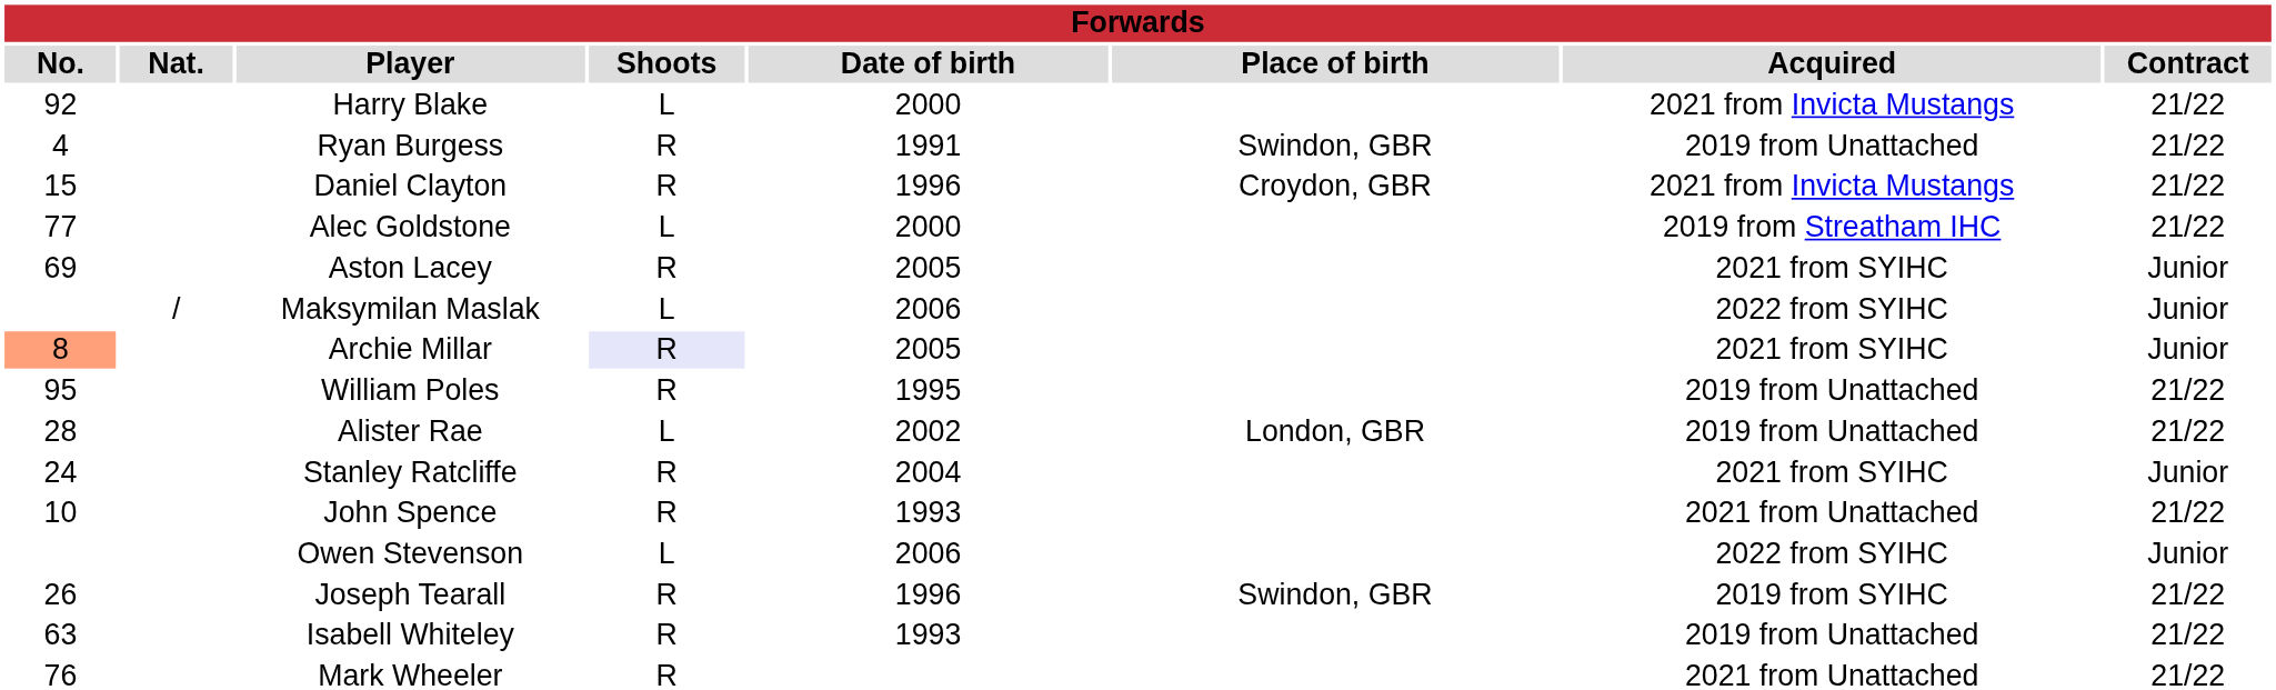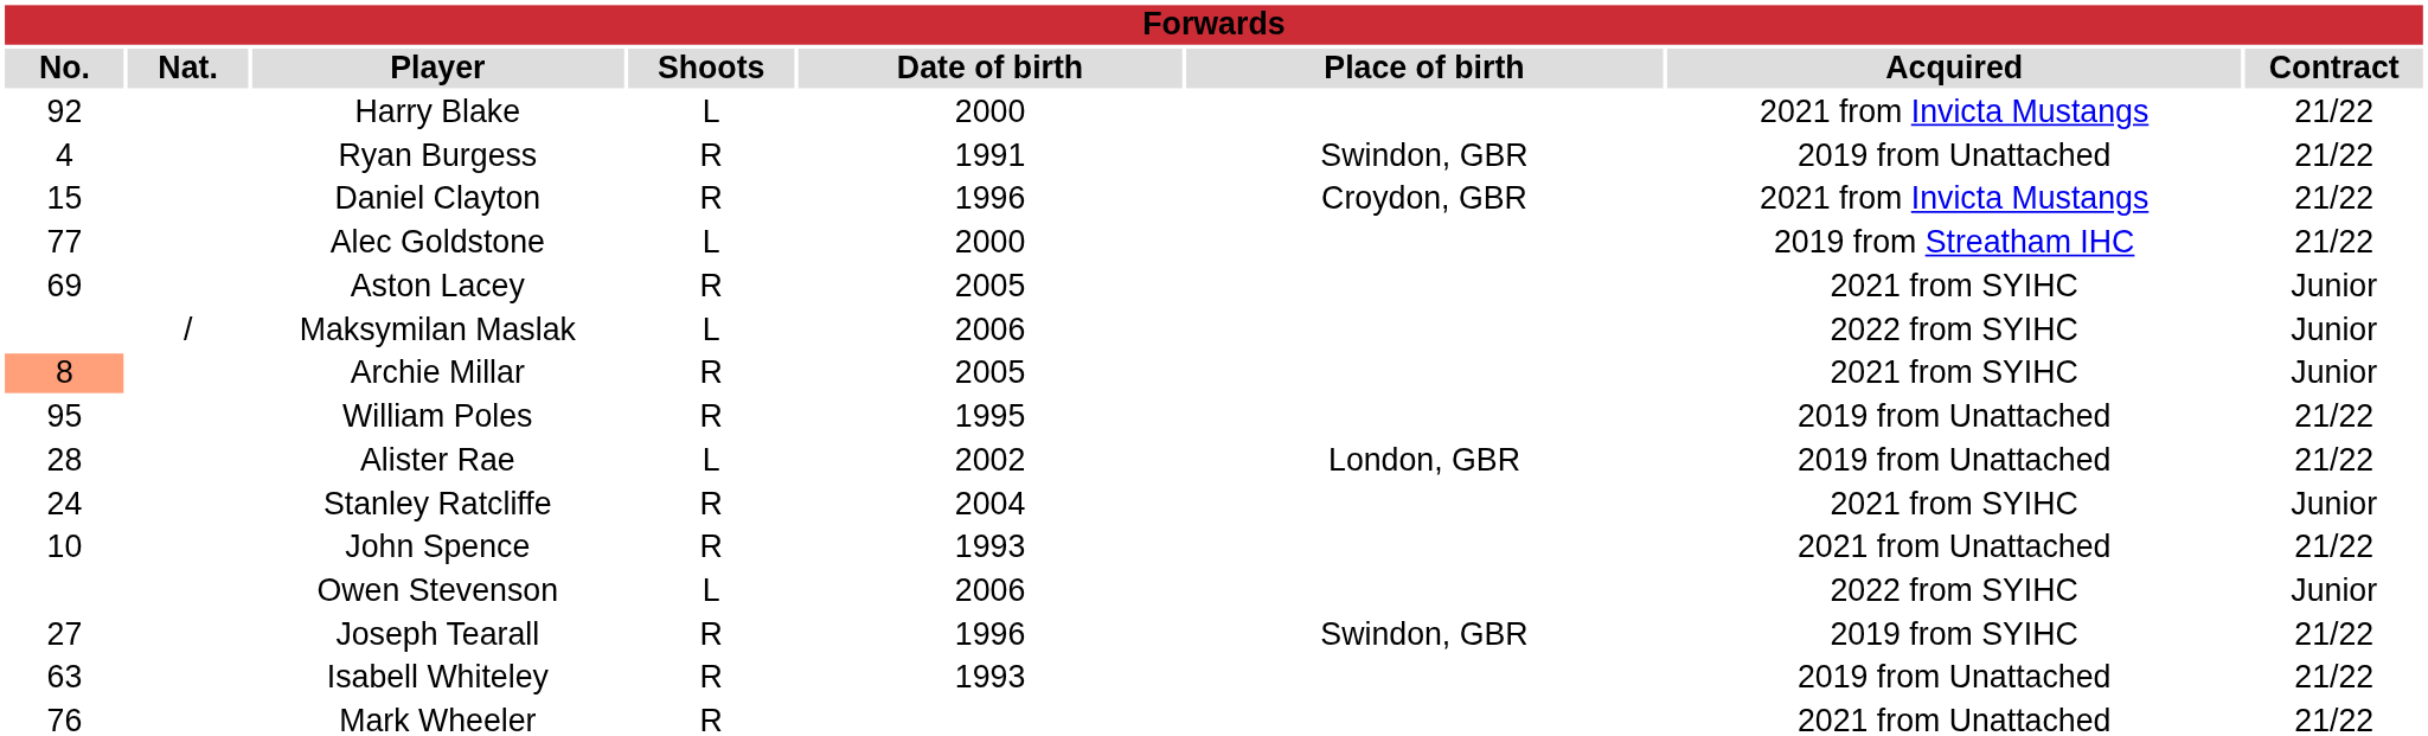Archie Millar | Shoots: lavender background -> no background
Joseph Tearall | No.: 26 -> 27
